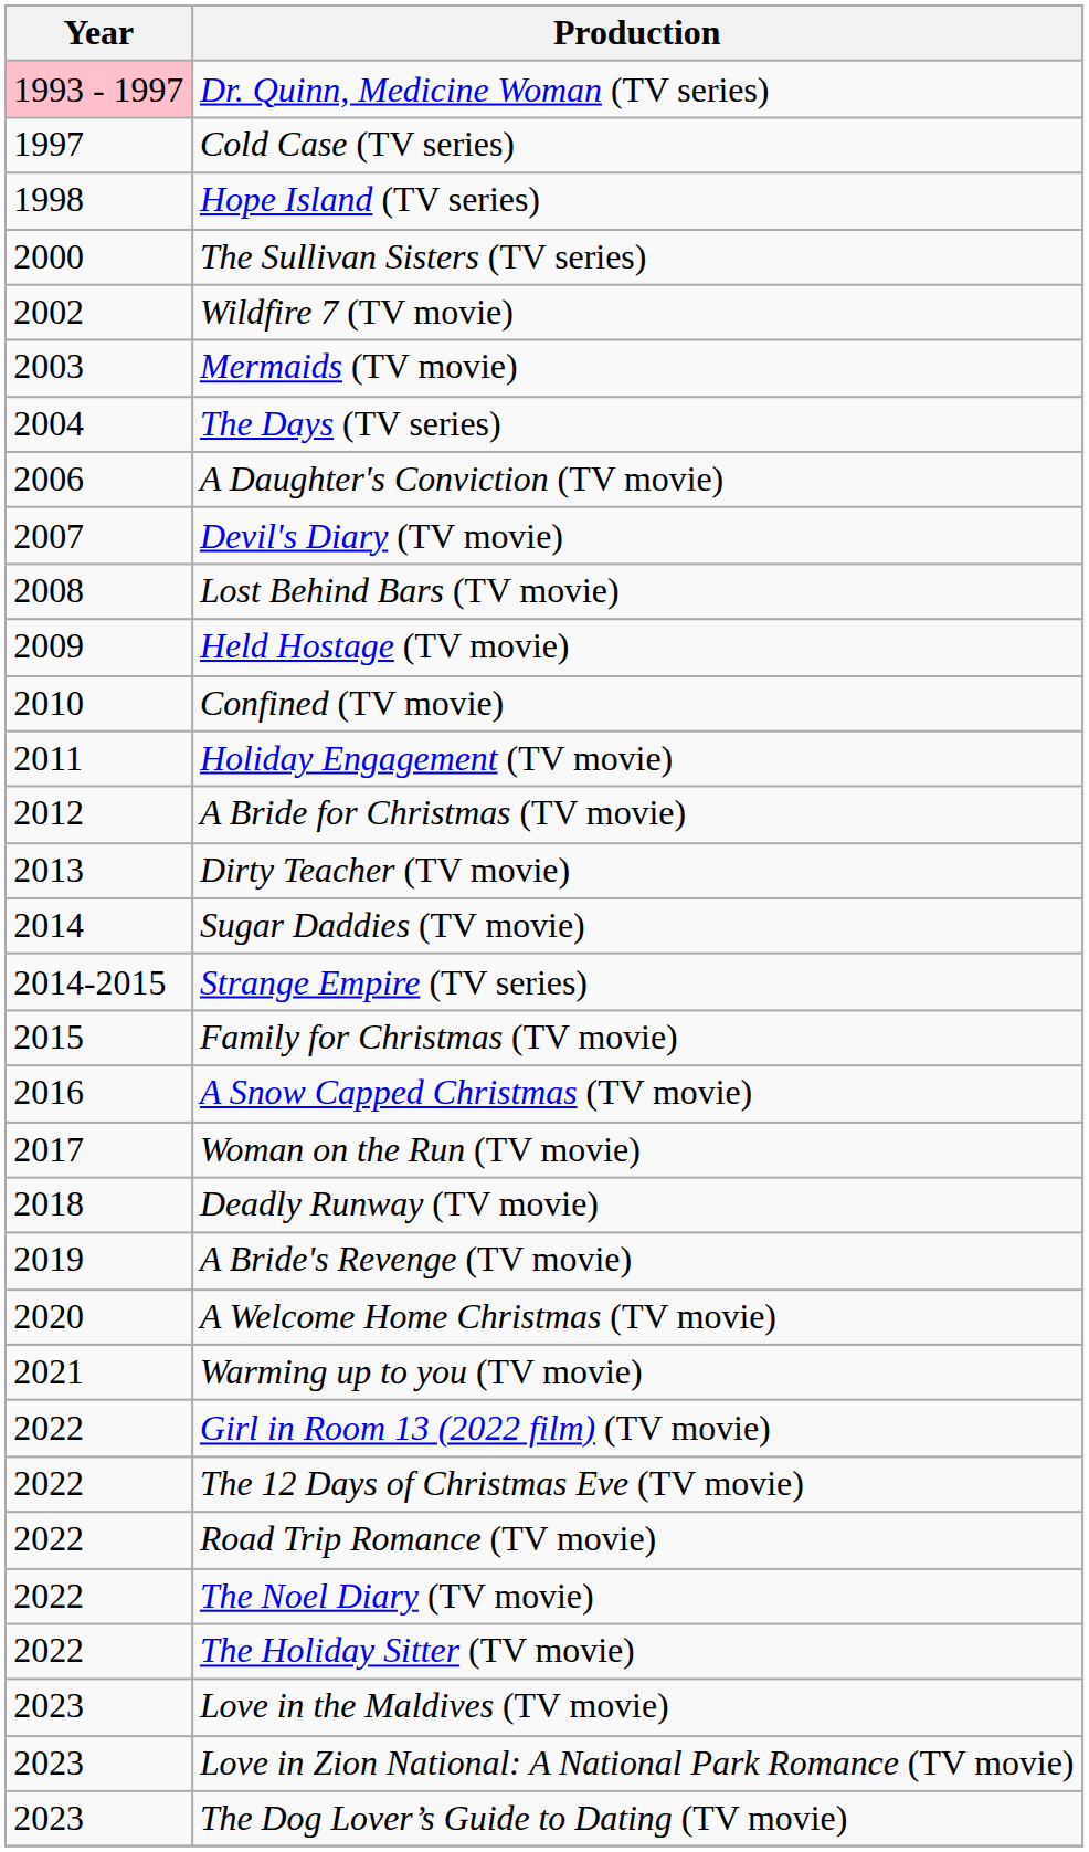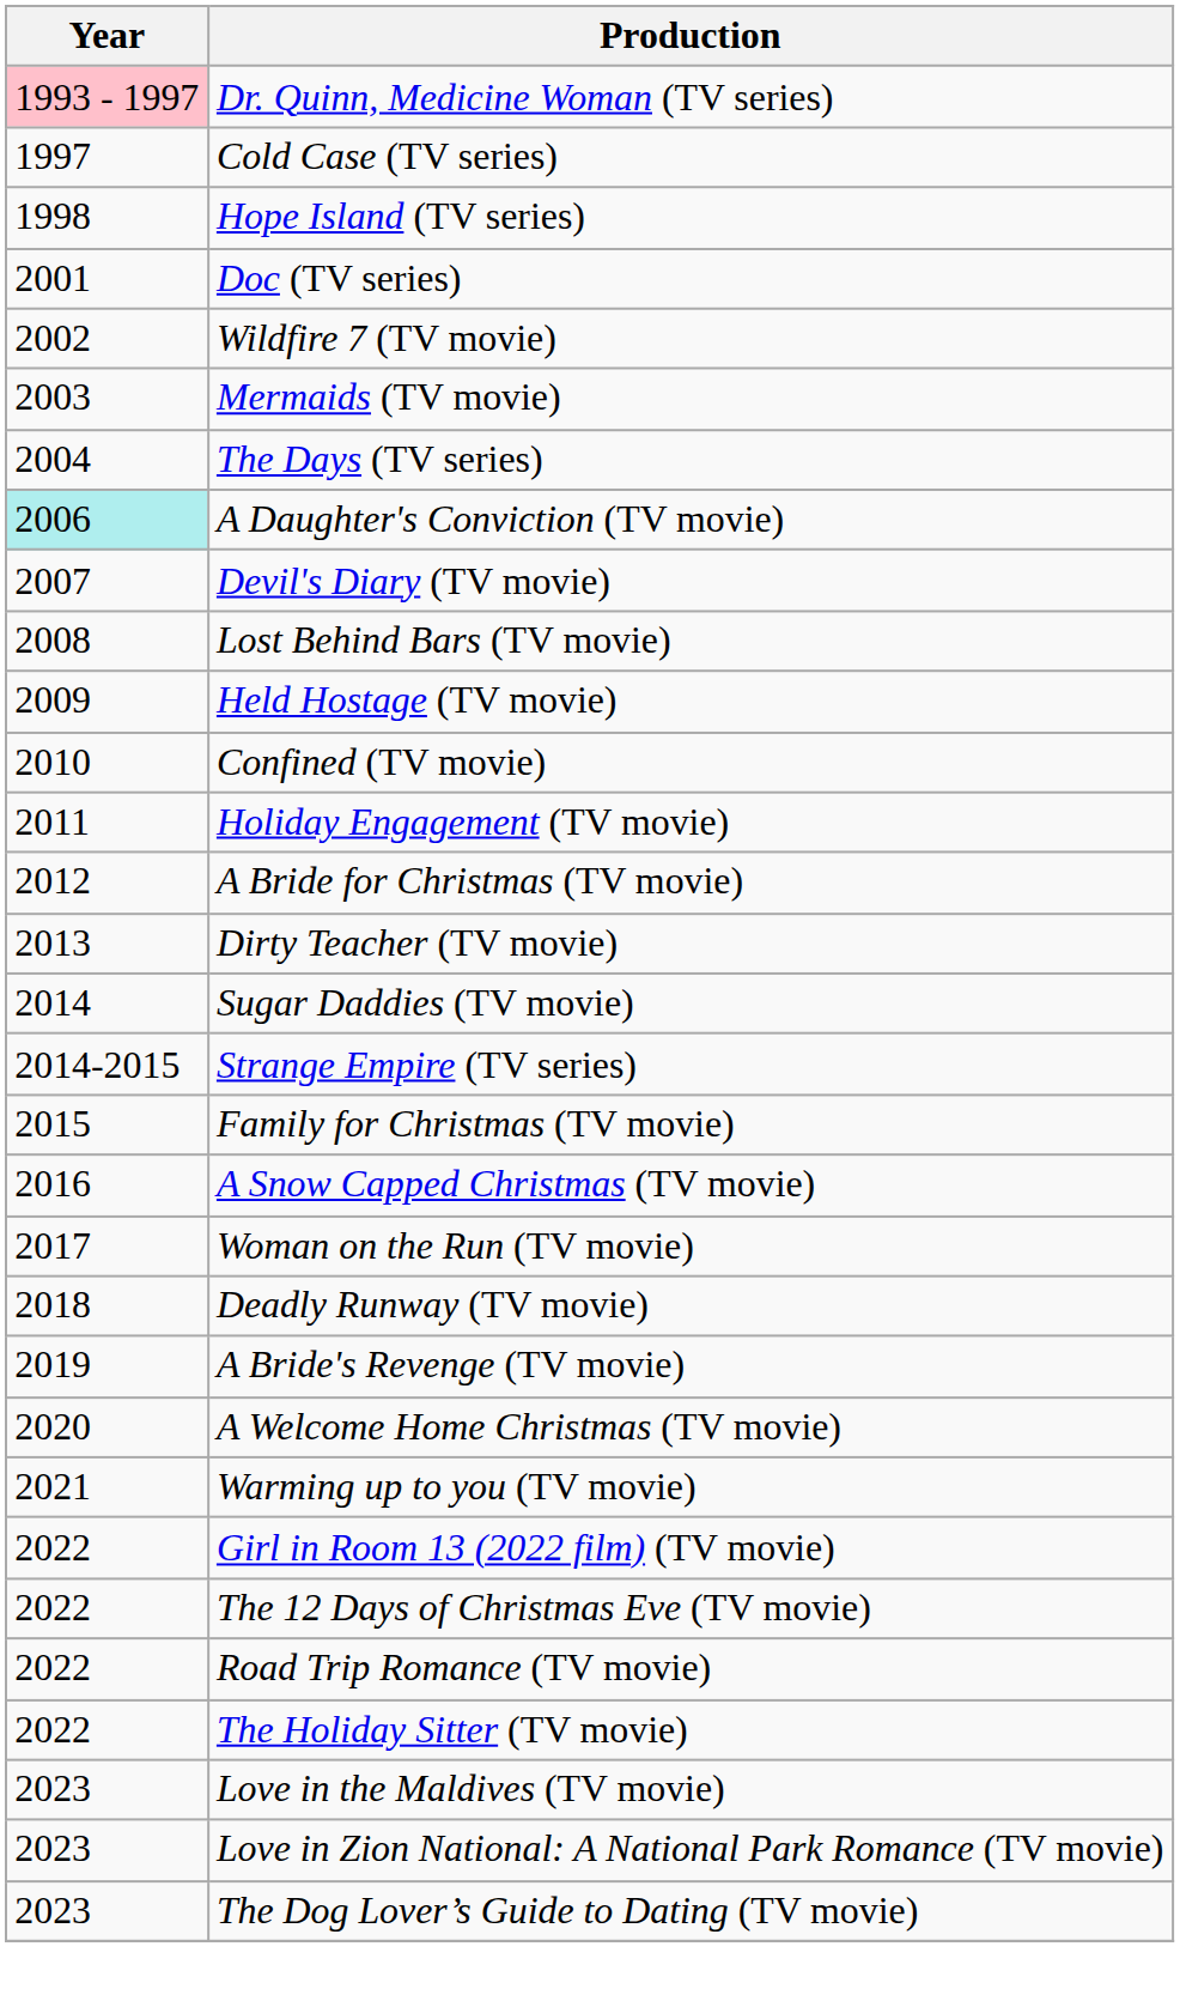- row: 2000 | The Sullivan Sisters (TV series)
+ row: 2001 | Doc (TV series)
A Daughter's Conviction (TV movie) | Year: no background -> paleturquoise background
- row: 2022 | The Noel Diary (TV movie)
